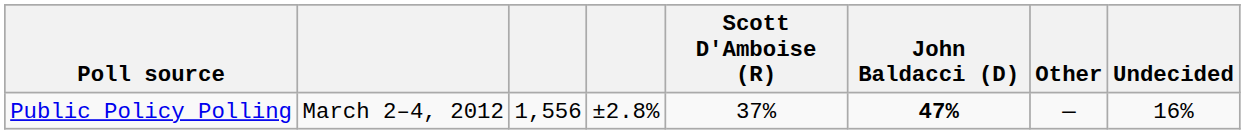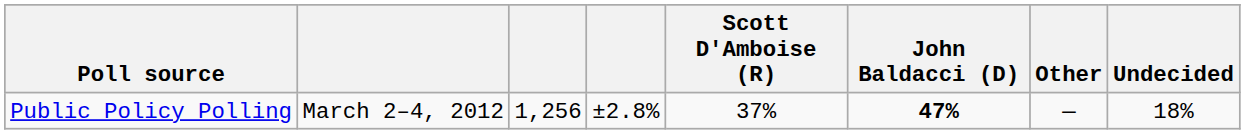Public Policy Polling | column 3: 1,556 -> 1,256
Public Policy Polling | Undecided: 16% -> 18%
